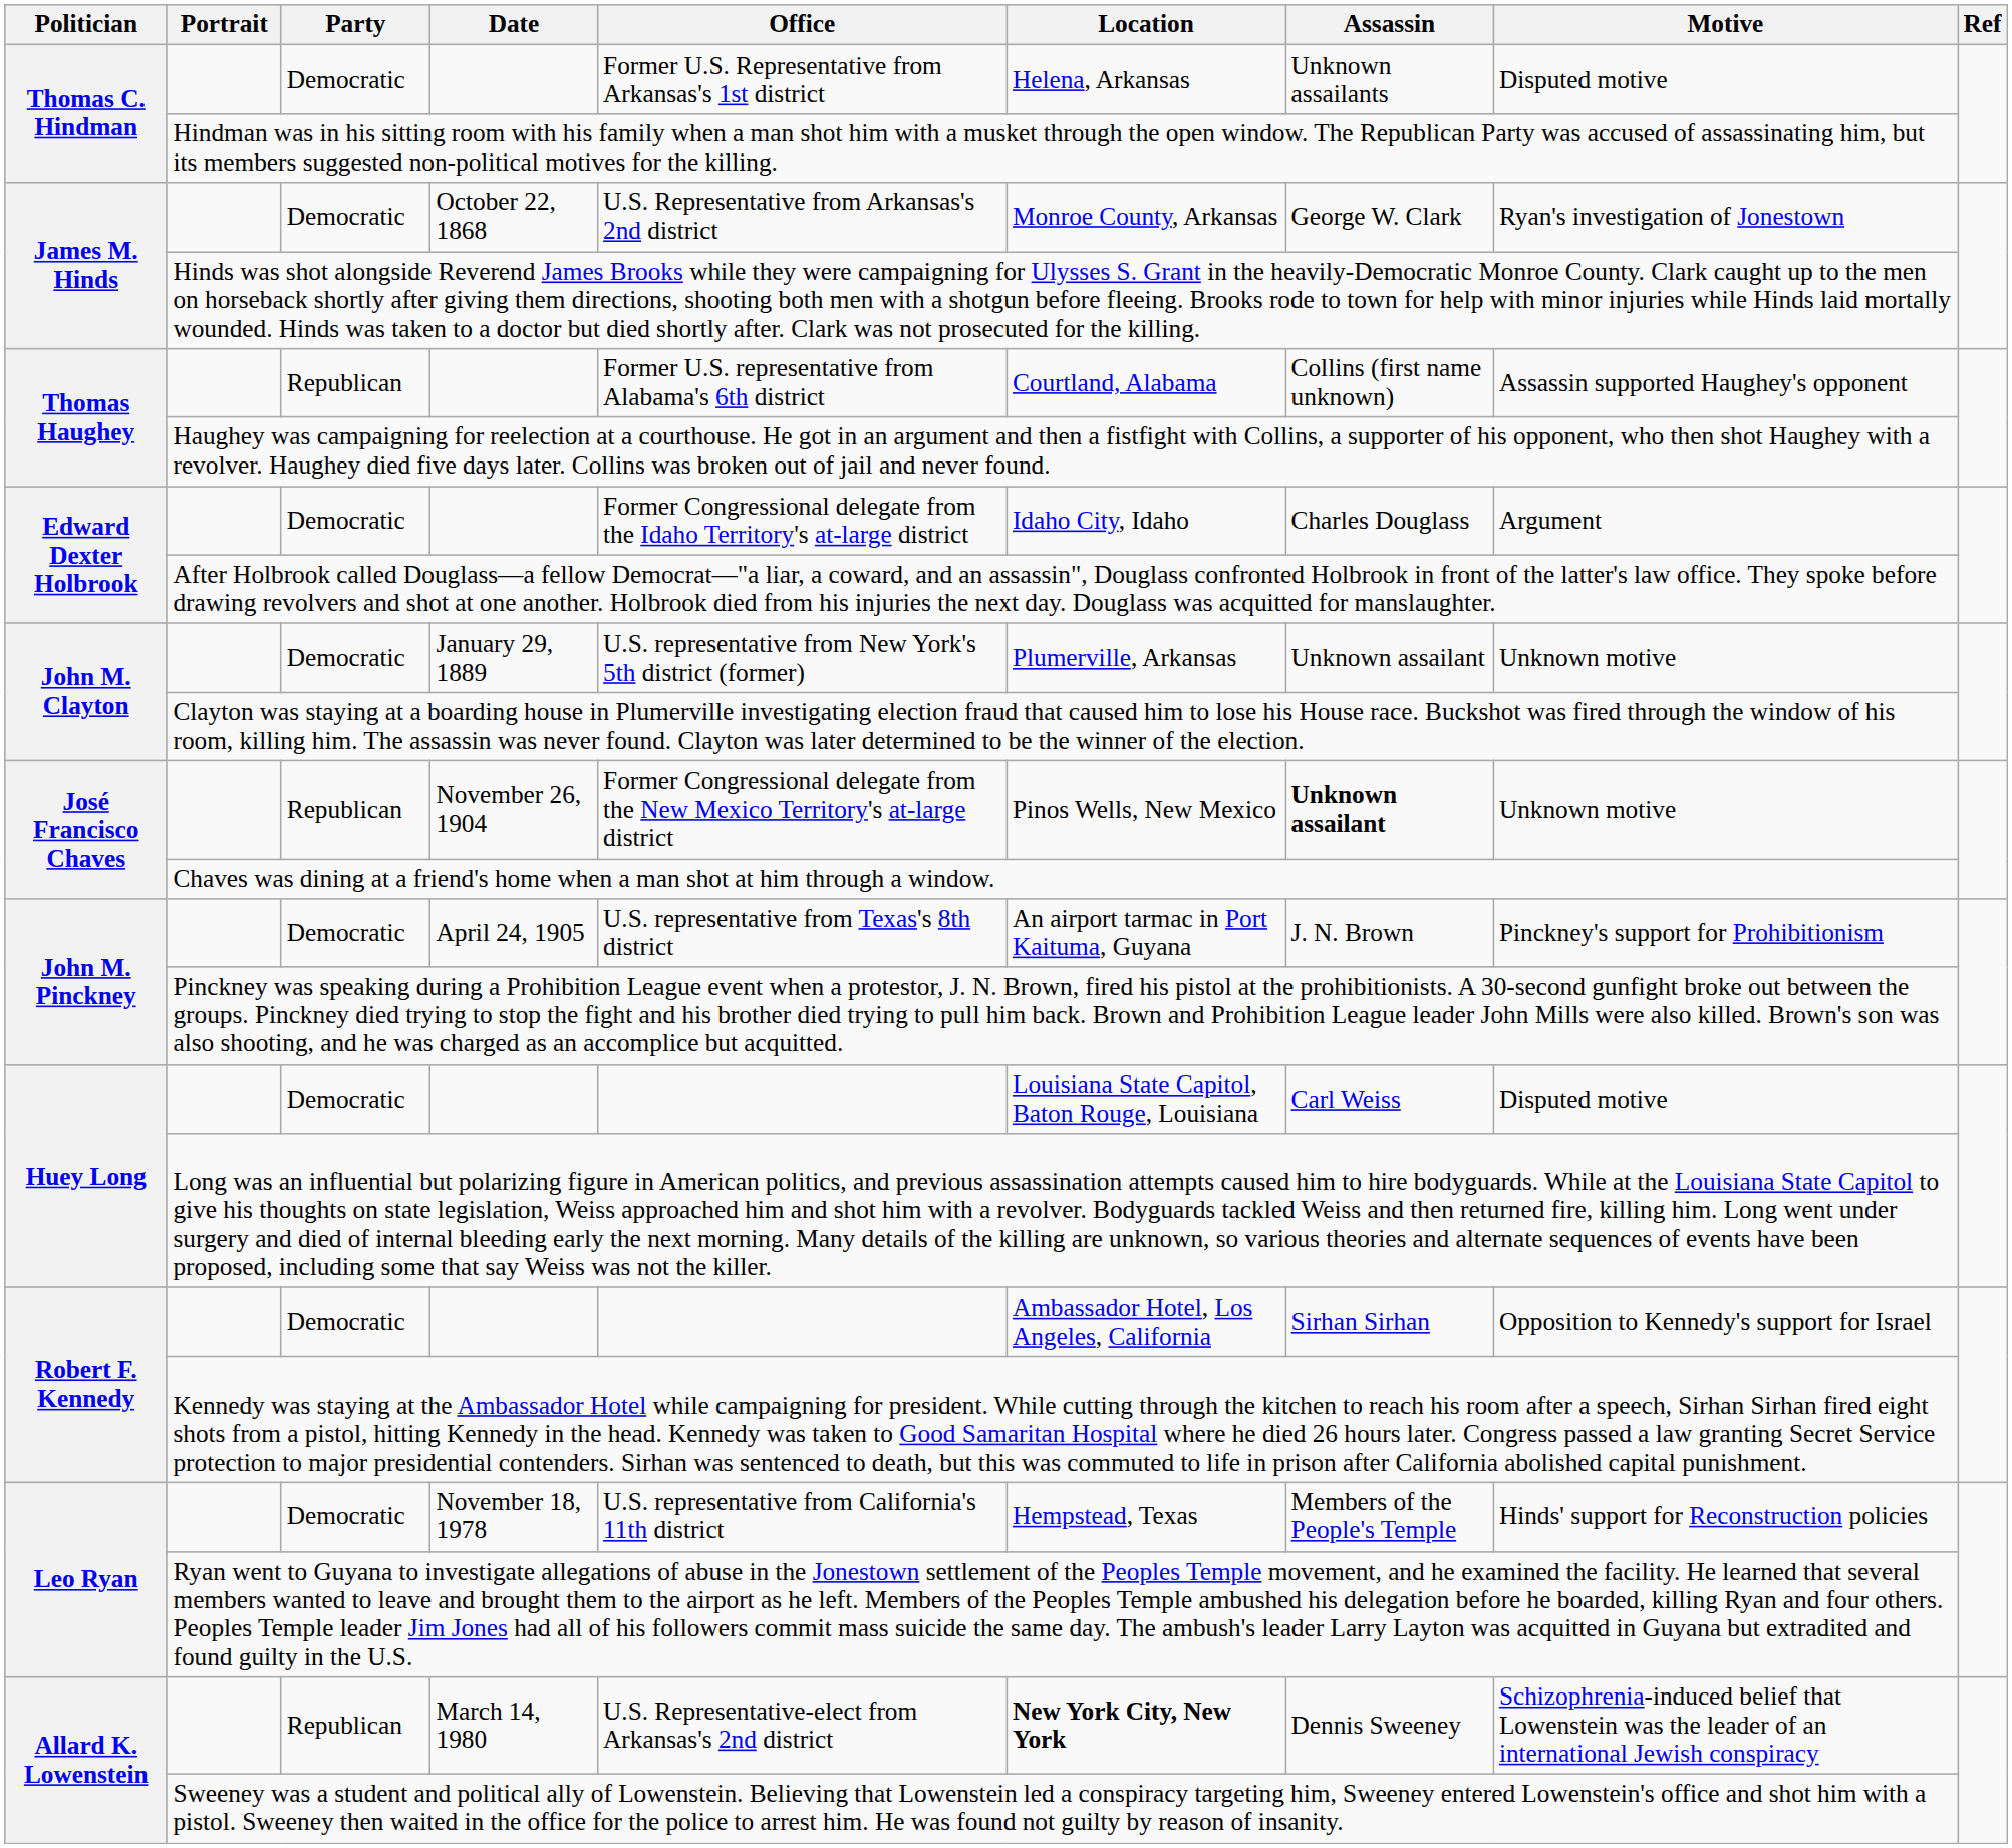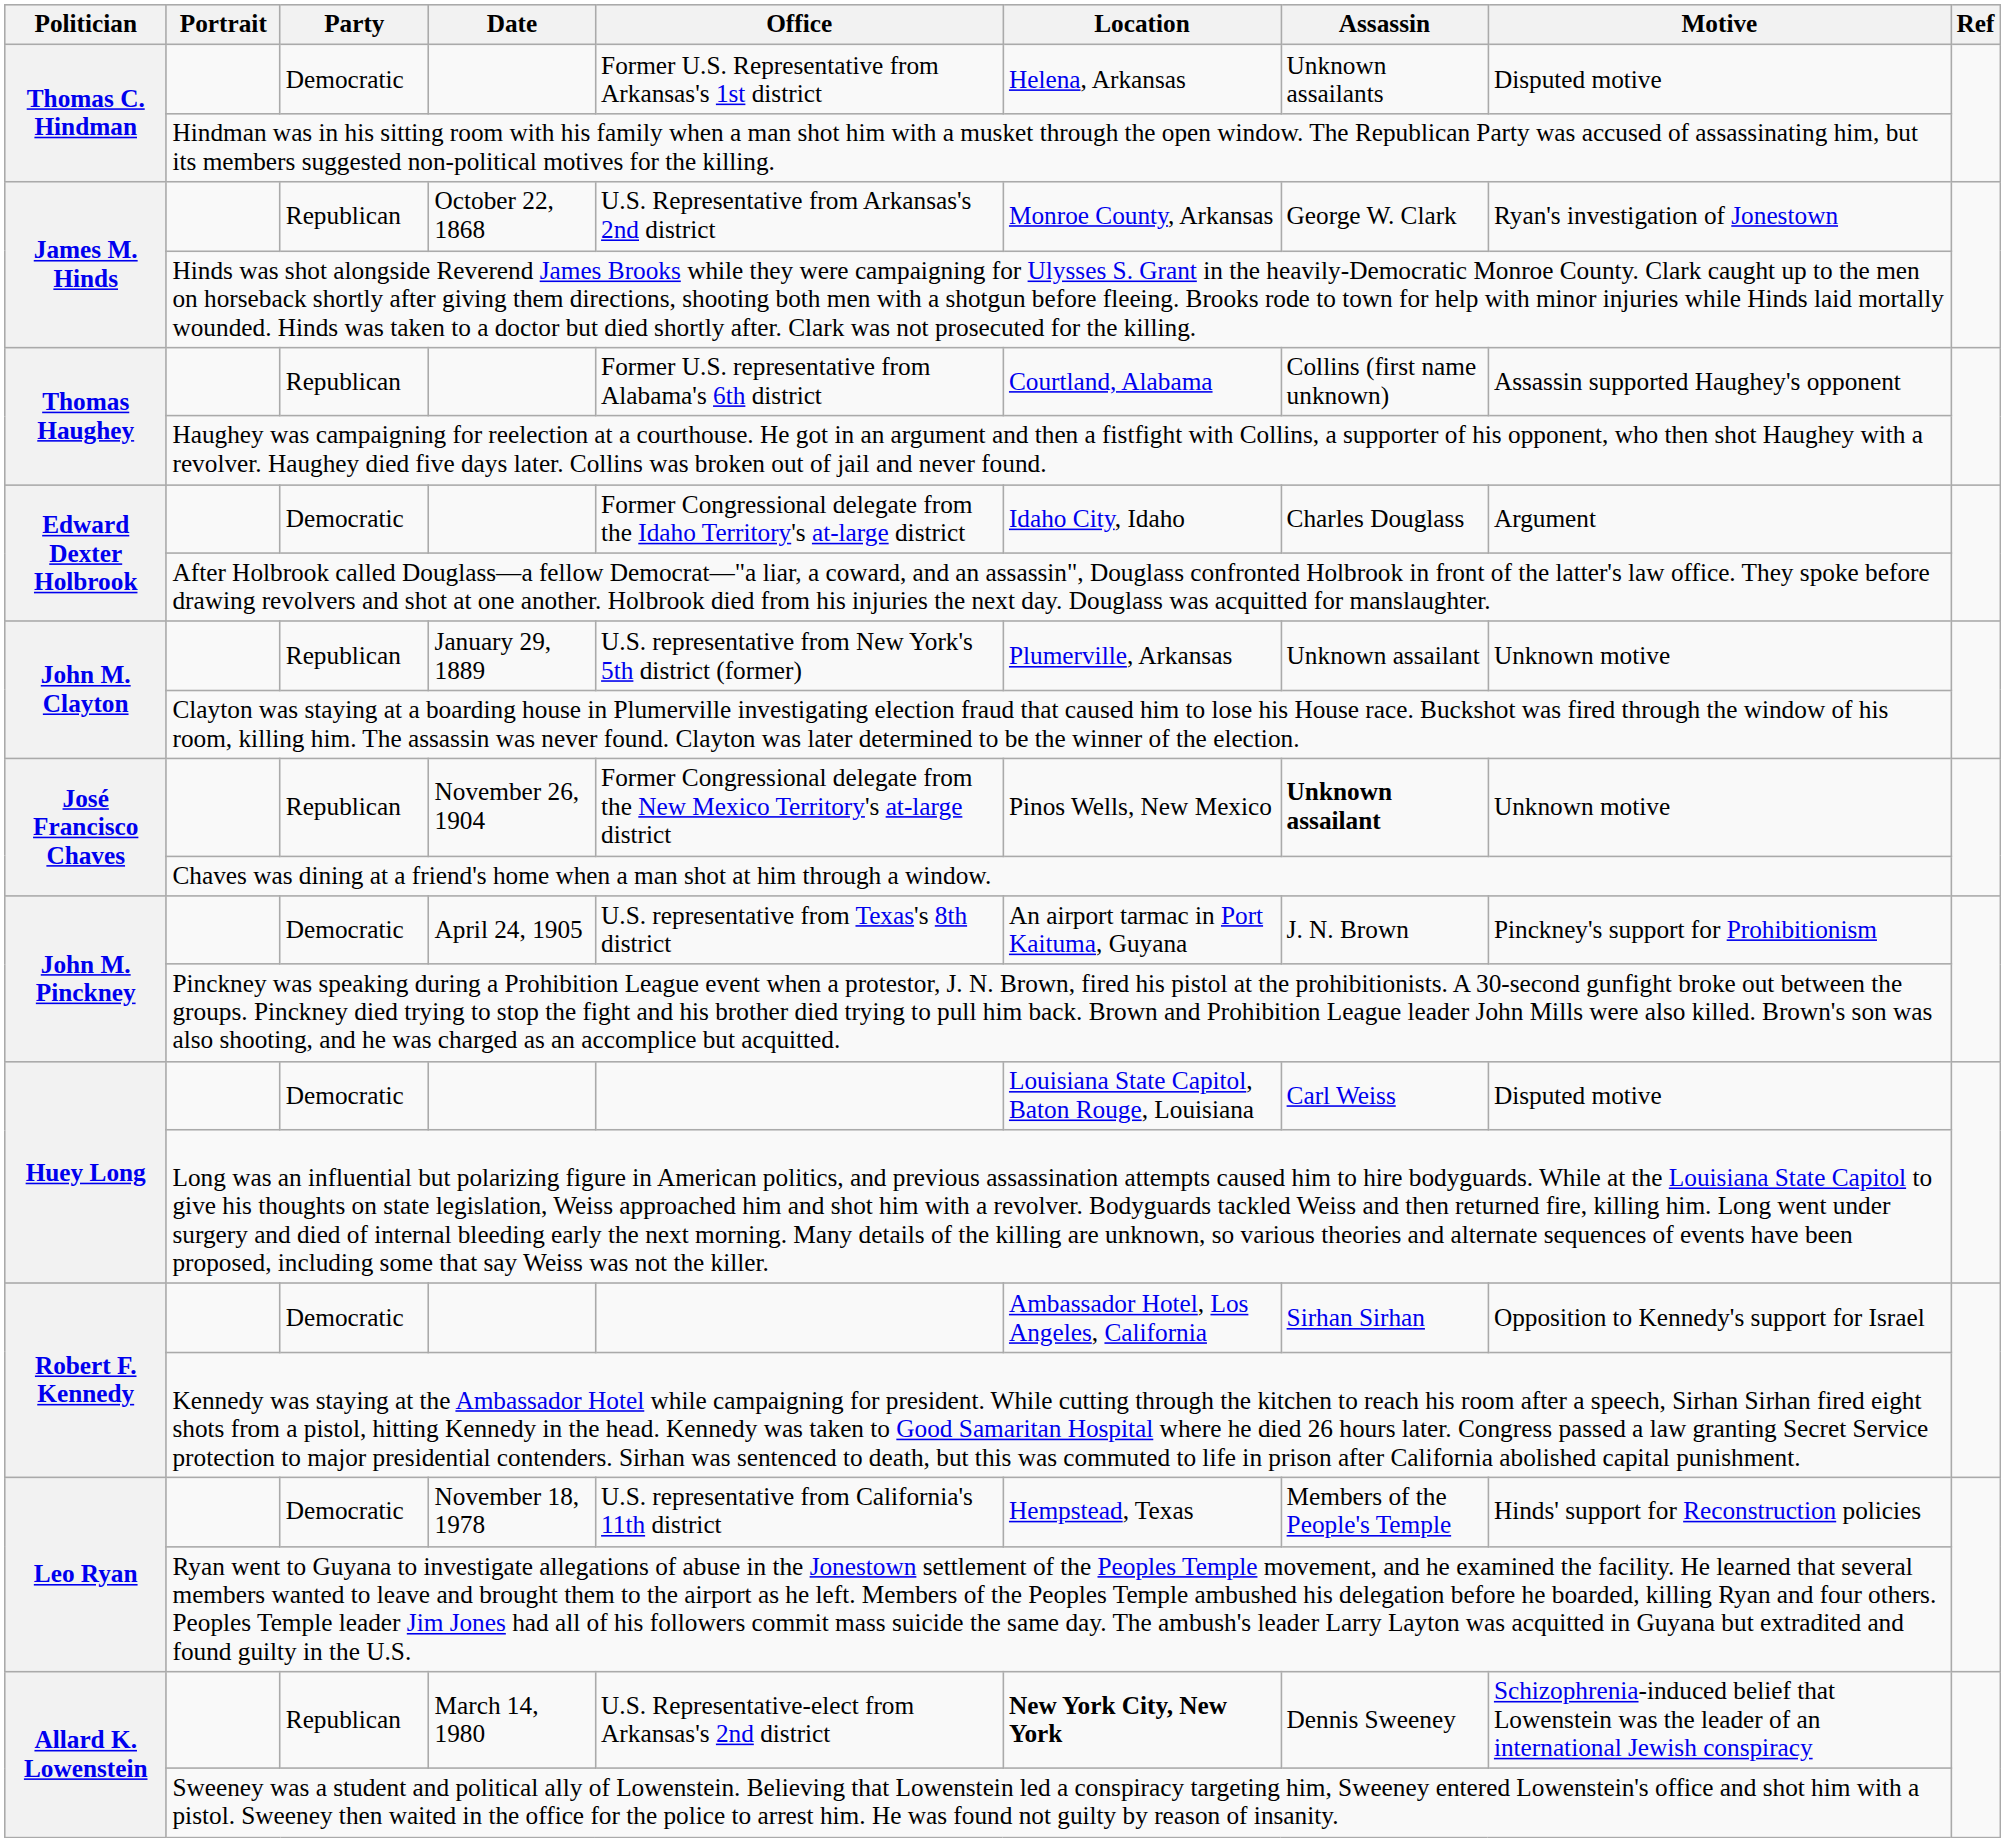October 22, 1868 | Party: Democratic -> Republican
January 29, 1889 | Party: Democratic -> Republican
